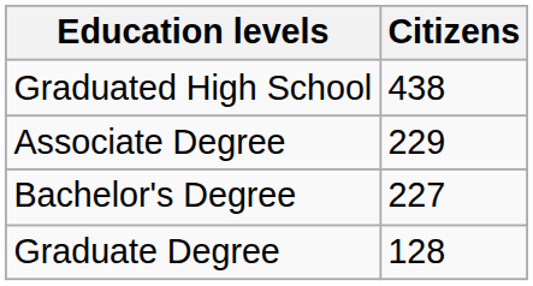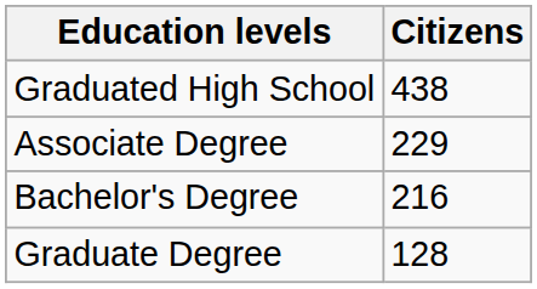Bachelor's Degree | Citizens: 227 -> 216
